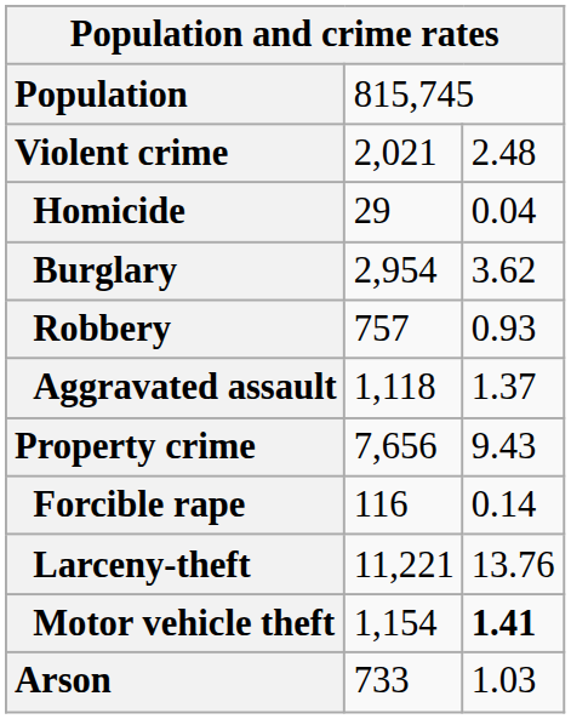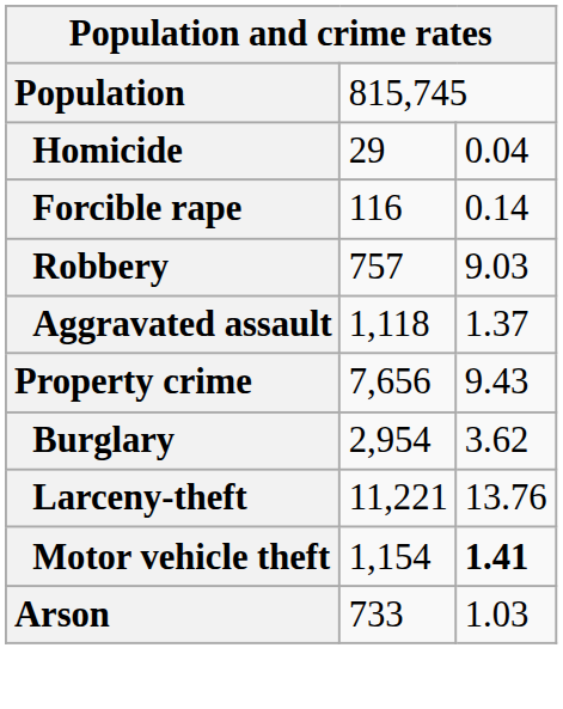- row: Violent crime | 2,021 | 2.48
rows swapped: Forcible rape <-> Burglary
Robbery | column 3: 0.93 -> 9.03
